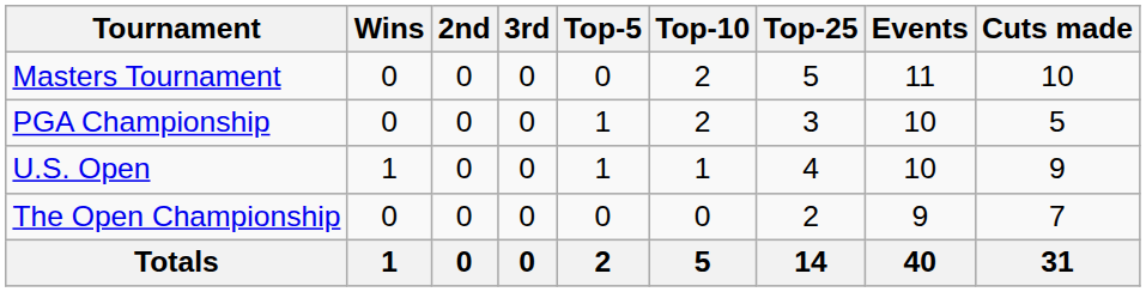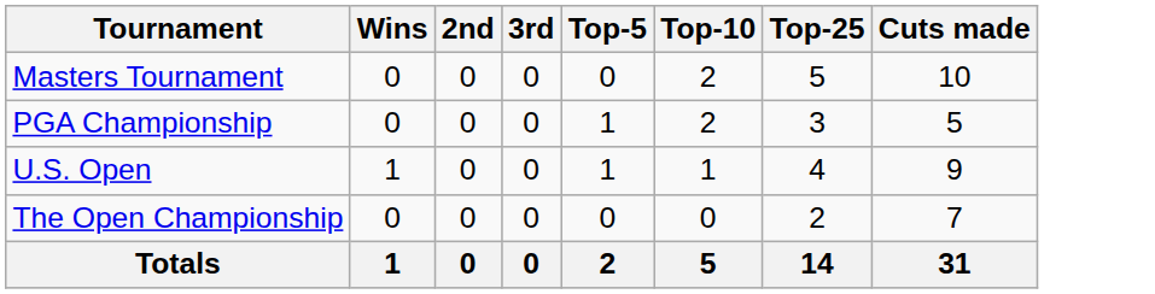- column: Events | 11 | 10 | 10 | 9 | 40
